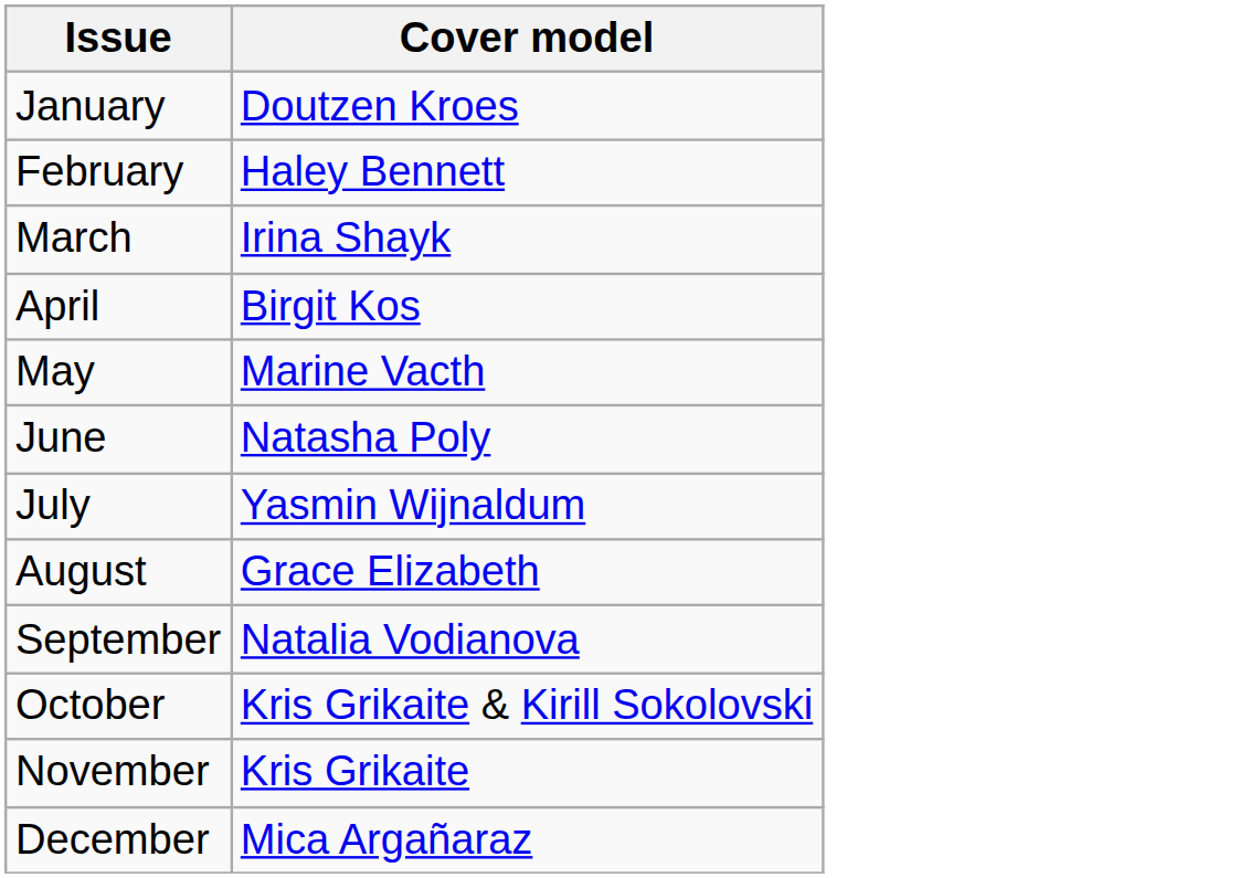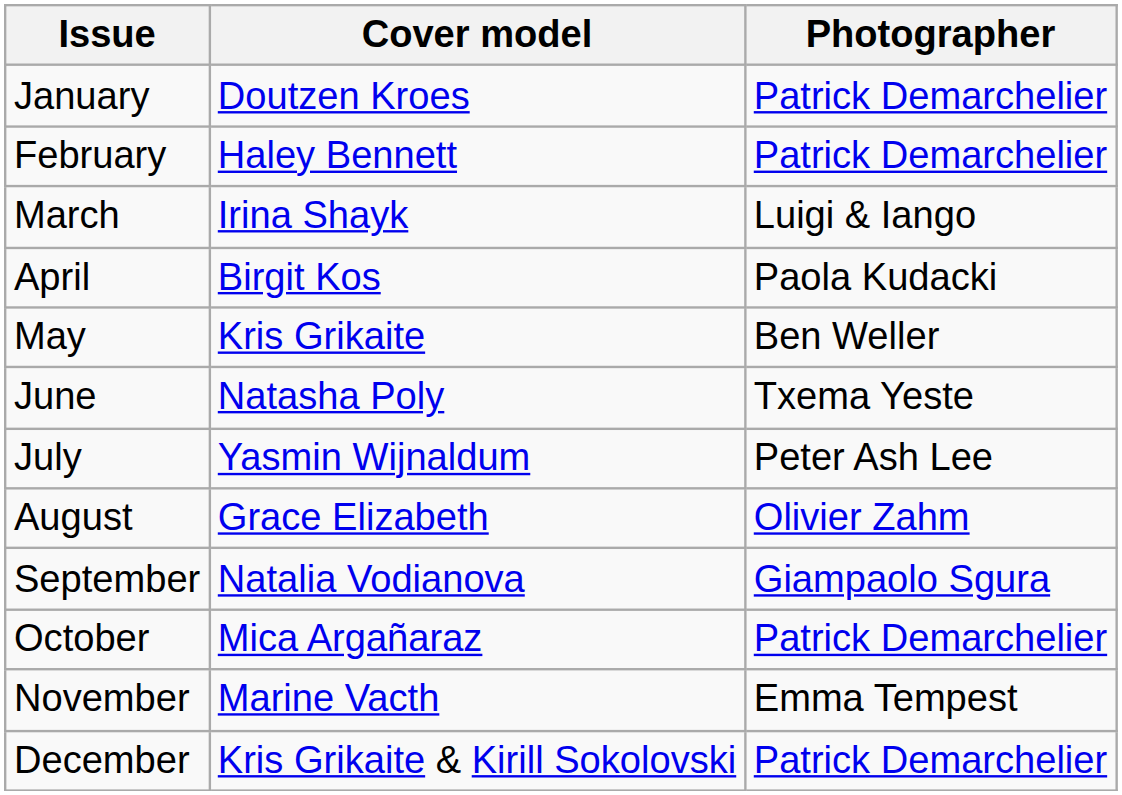+ column: Photographer | Patrick Demarchelier | Patrick Demarchelier | Luigi & Iango | Paola Kudacki | Ben Weller | Txema Yeste | Peter Ash Lee | Olivier Zahm | Giampaolo Sgura | Patrick Demarchelier | Emma Tempest | Patrick Demarchelier
May | Cover model: Marine Vacth -> Kris Grikaite
October | Cover model: Kris Grikaite & Kirill Sokolovski -> Mica Argañaraz
November | Cover model: Kris Grikaite -> Marine Vacth
December | Cover model: Mica Argañaraz -> Kris Grikaite & Kirill Sokolovski
